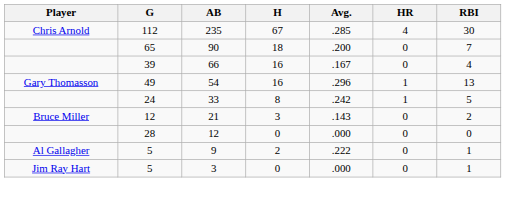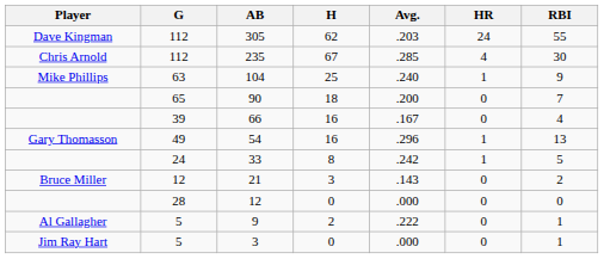+ row: Dave Kingman | 112 | 305 | 62 | .203 | 24 | 55
+ row: Mike Phillips | 63 | 104 | 25 | .240 | 1 | 9
